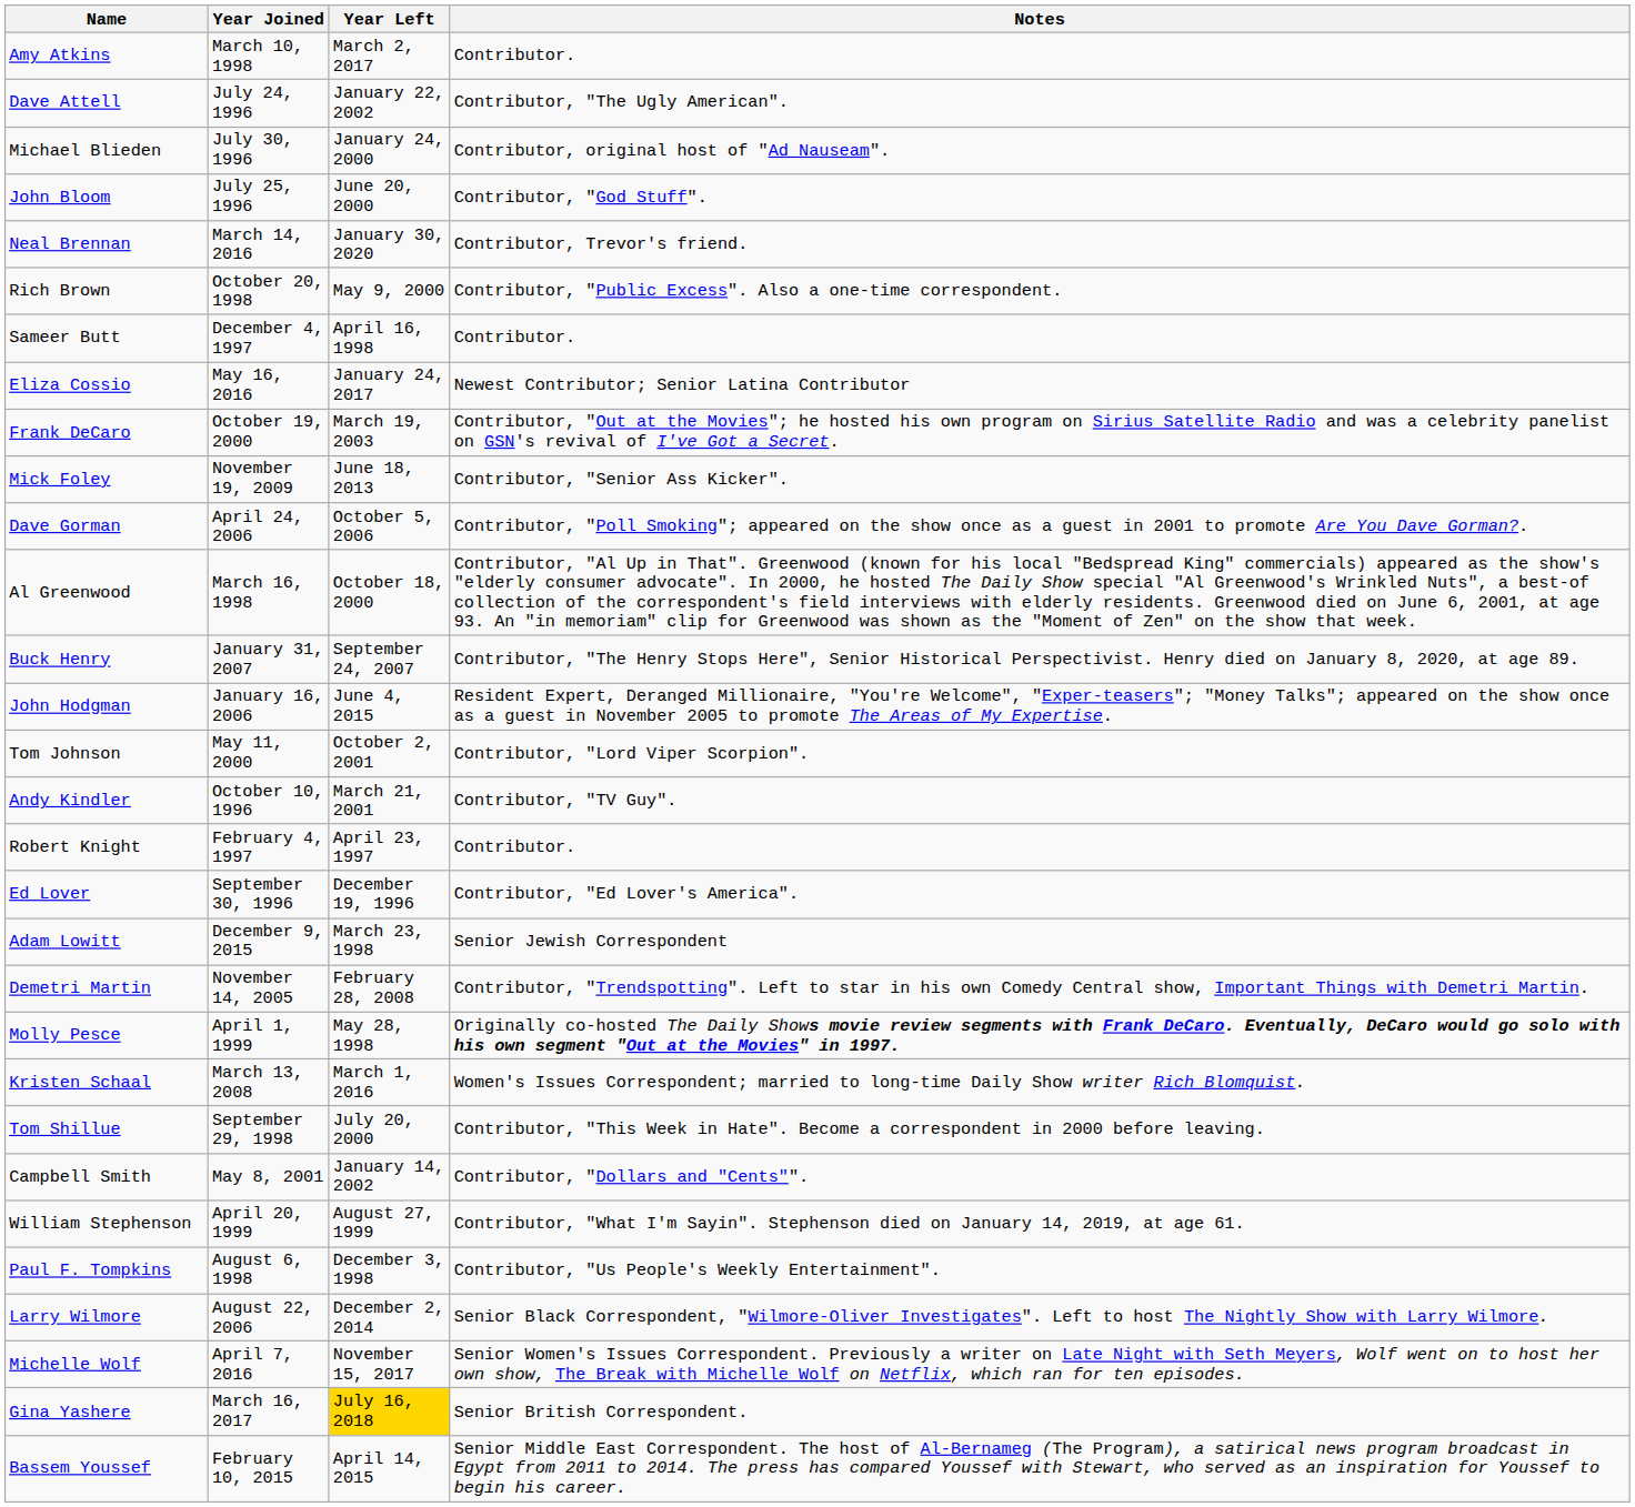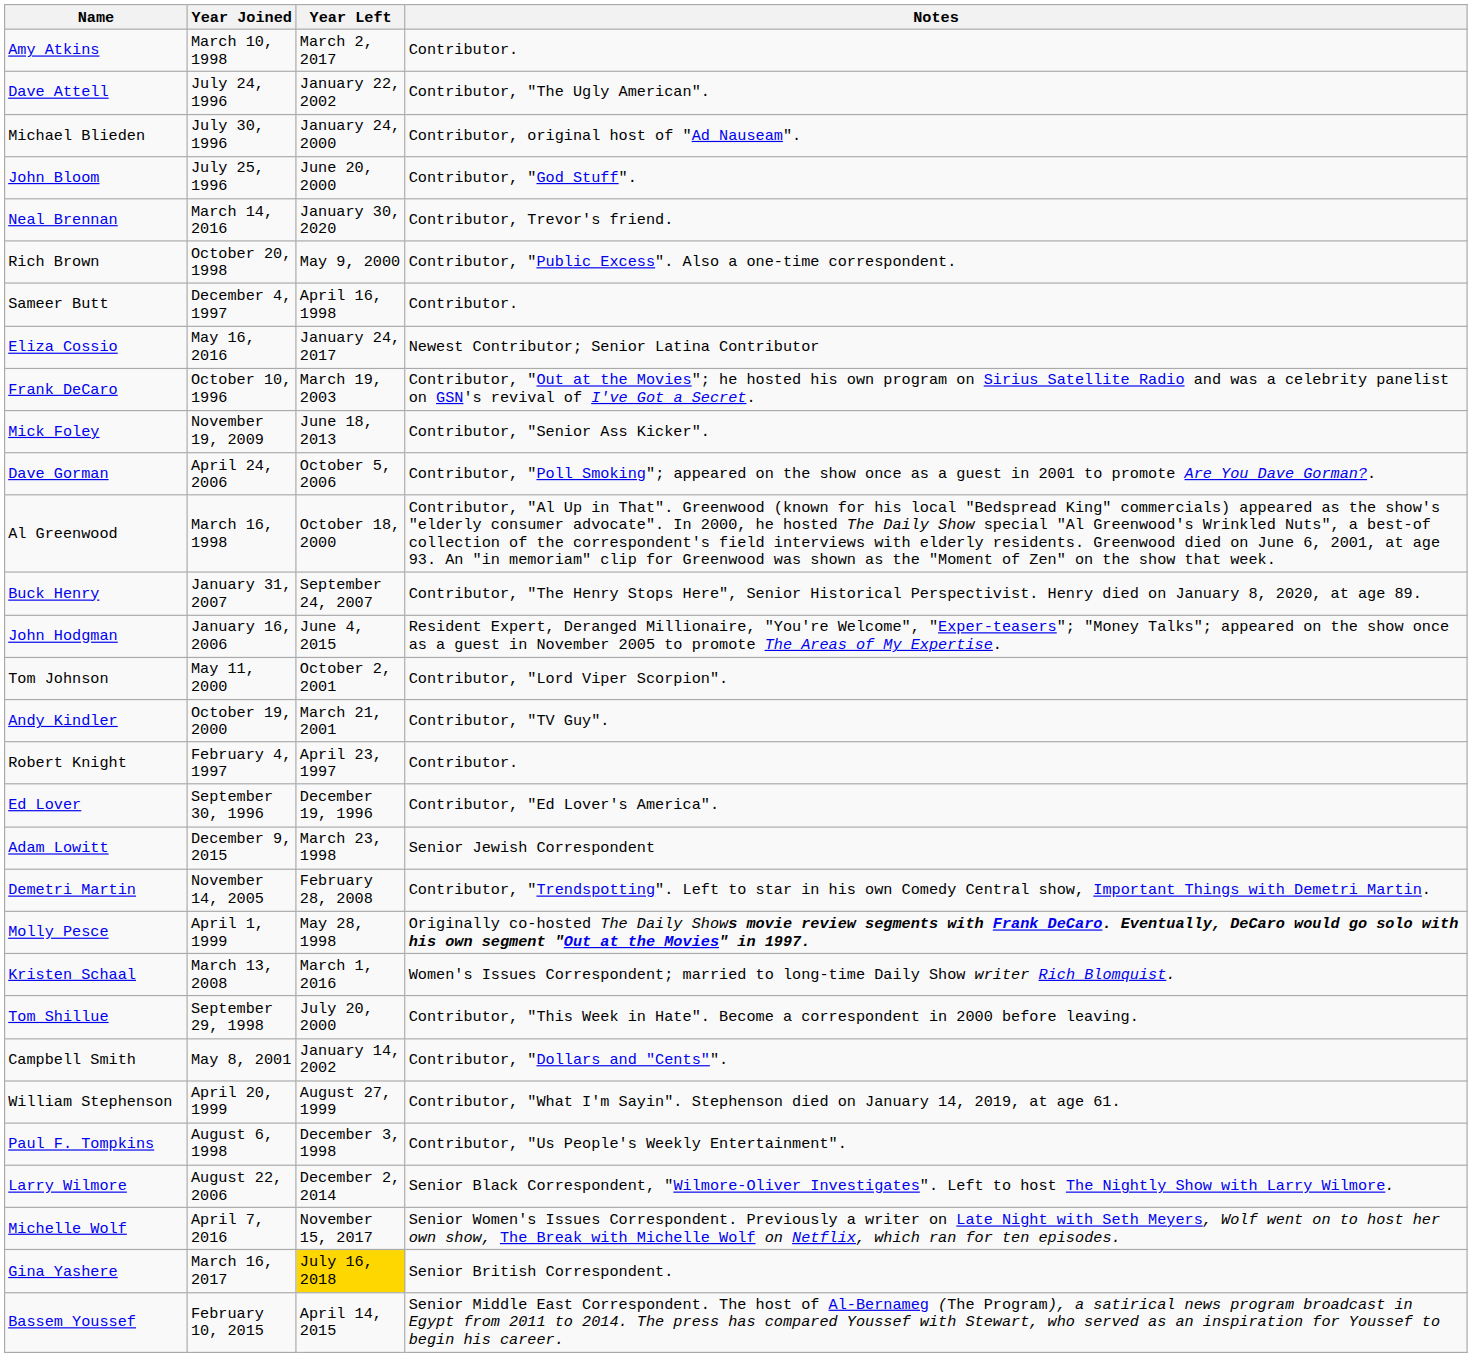Frank DeCaro | Year Joined: October 19, 2000 -> October 10, 1996
Andy Kindler | Year Joined: October 10, 1996 -> October 19, 2000
